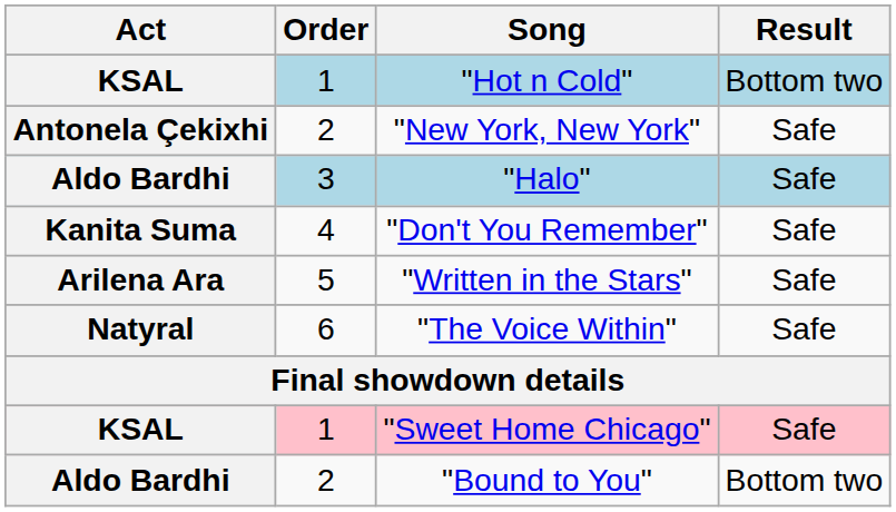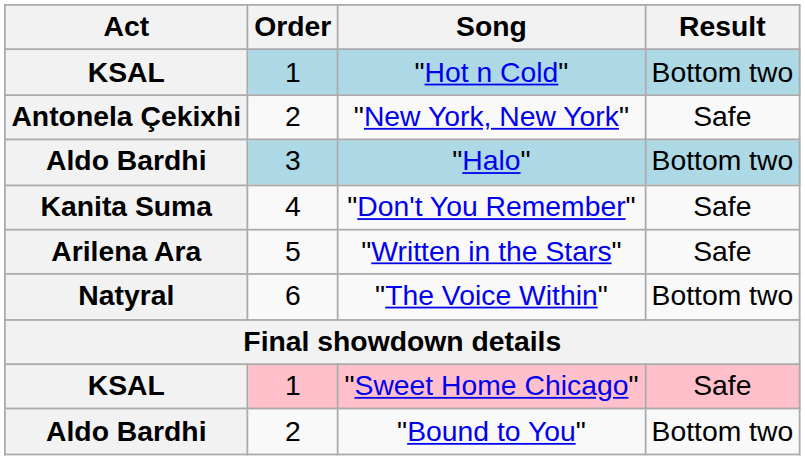"Halo" | Result: Safe -> Bottom two
"The Voice Within" | Result: Safe -> Bottom two
